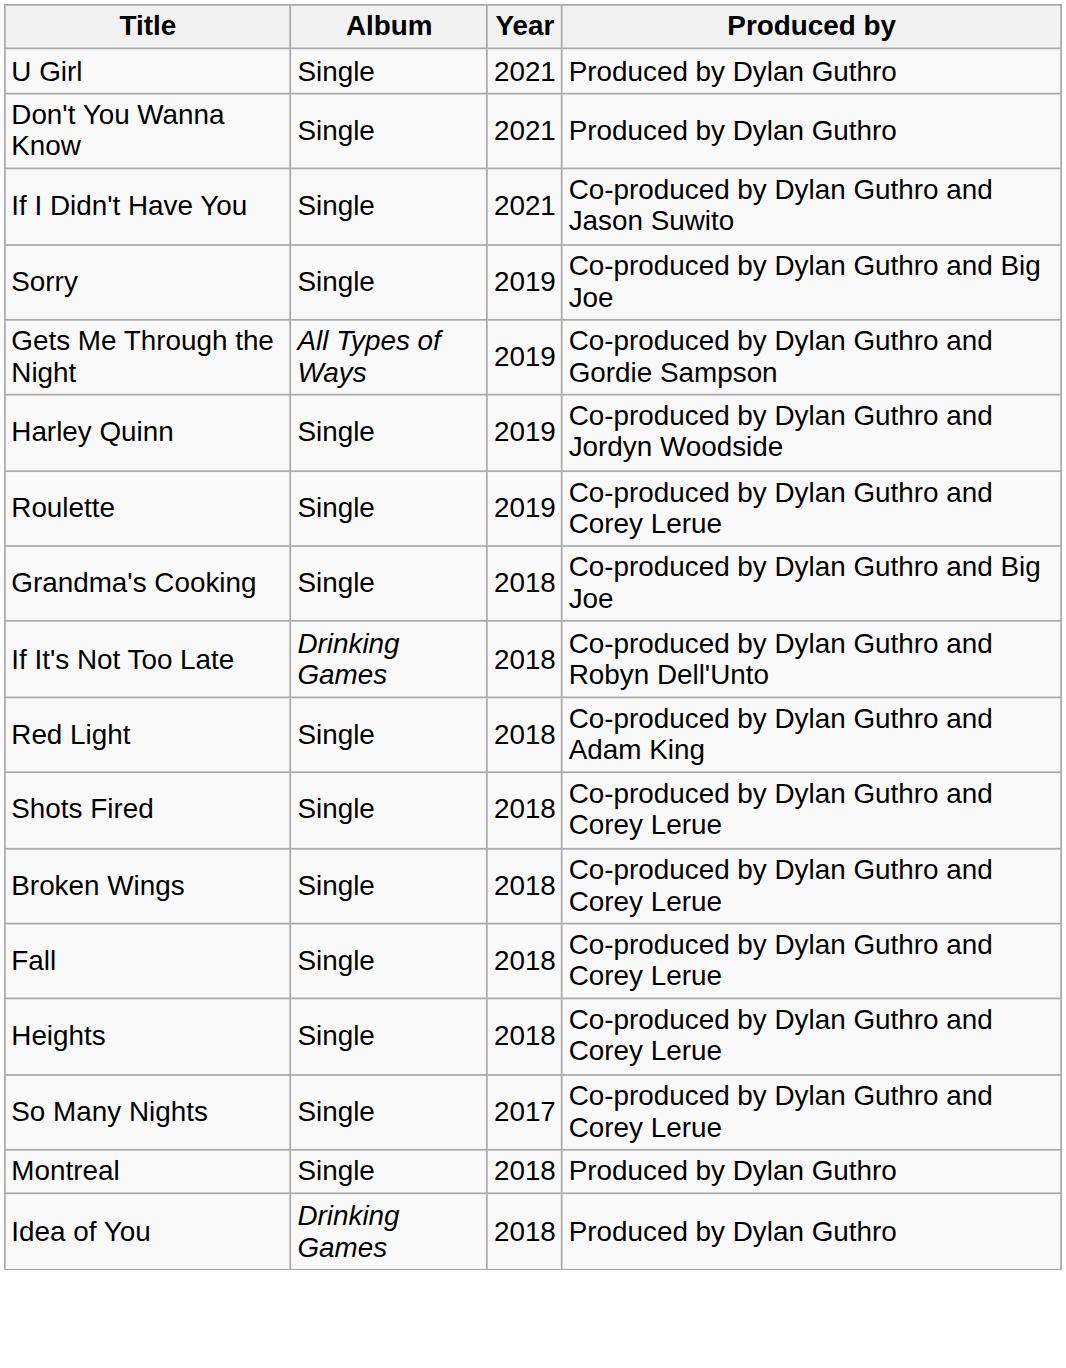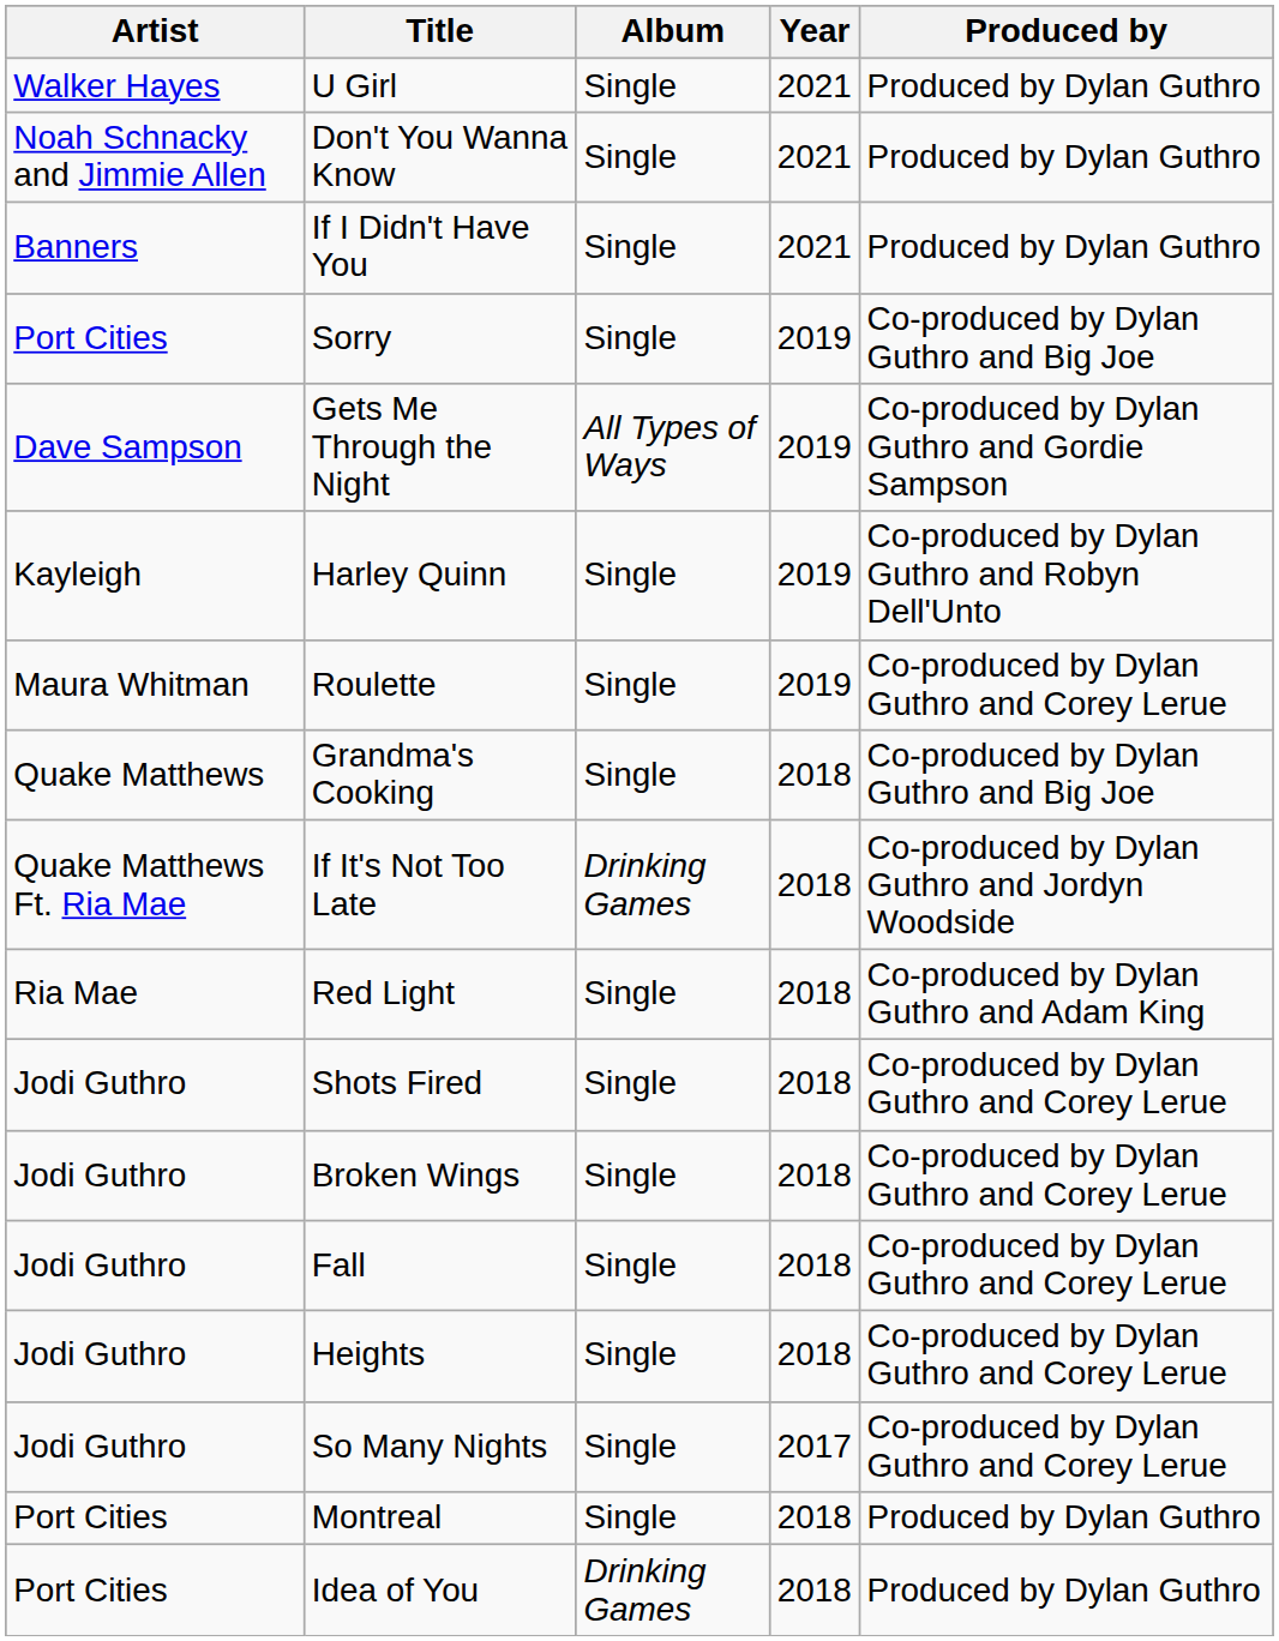+ column: Artist | Walker Hayes | Noah Schnacky and Jimmie Allen | Banners | Port Cities | Dave Sampson | Kayleigh | Maura Whitman | Quake Matthews | Quake Matthews Ft. Ria Mae | Ria Mae | Jodi Guthro | Jodi Guthro | Jodi Guthro | Jodi Guthro | Jodi Guthro | Port Cities | Port Cities
If I Didn't Have You | Produced by: Co-produced by Dylan Guthro and Jason Suwito -> Produced by Dylan Guthro
Harley Quinn | Produced by: Co-produced by Dylan Guthro and Jordyn Woodside -> Co-produced by Dylan Guthro and Robyn Dell'Unto
If It's Not Too Late | Produced by: Co-produced by Dylan Guthro and Robyn Dell'Unto -> Co-produced by Dylan Guthro and Jordyn Woodside
